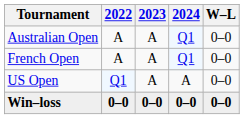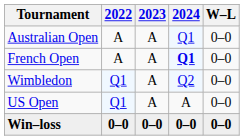French Open | 2024: normal -> bold
+ row: Wimbledon | Q1 | A | Q2 | 0–0
